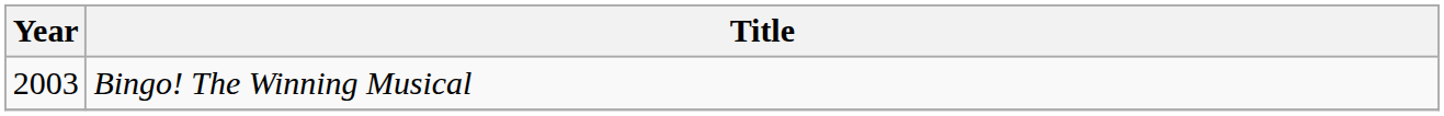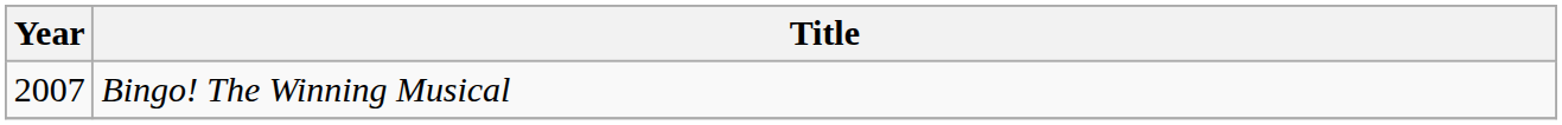Bingo! The Winning Musical | Year: 2003 -> 2007
